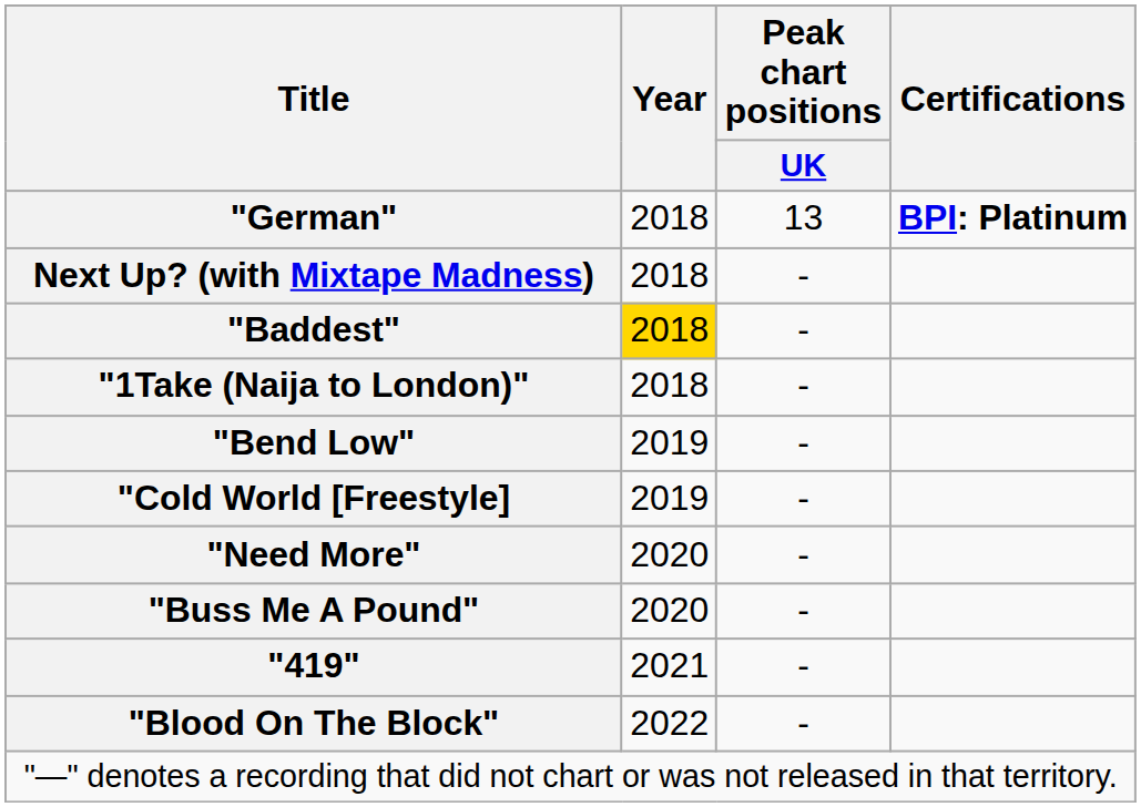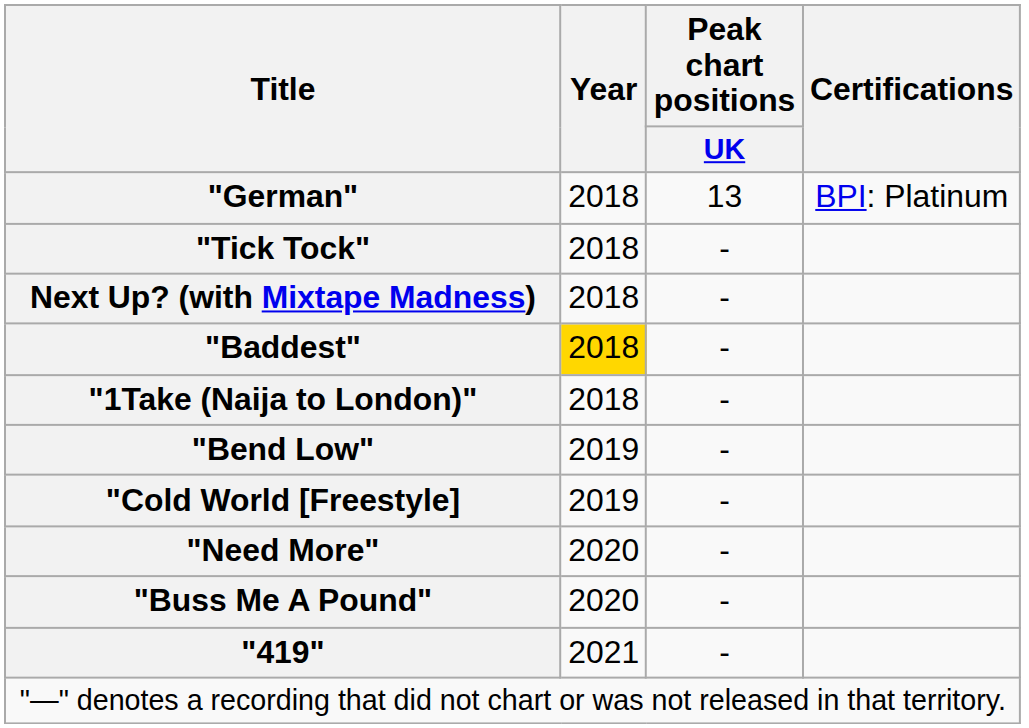"German" | Certifications: bold -> normal
+ row: "Tick Tock" | 2018 | -
- row: "Blood On The Block" | 2022 | -
